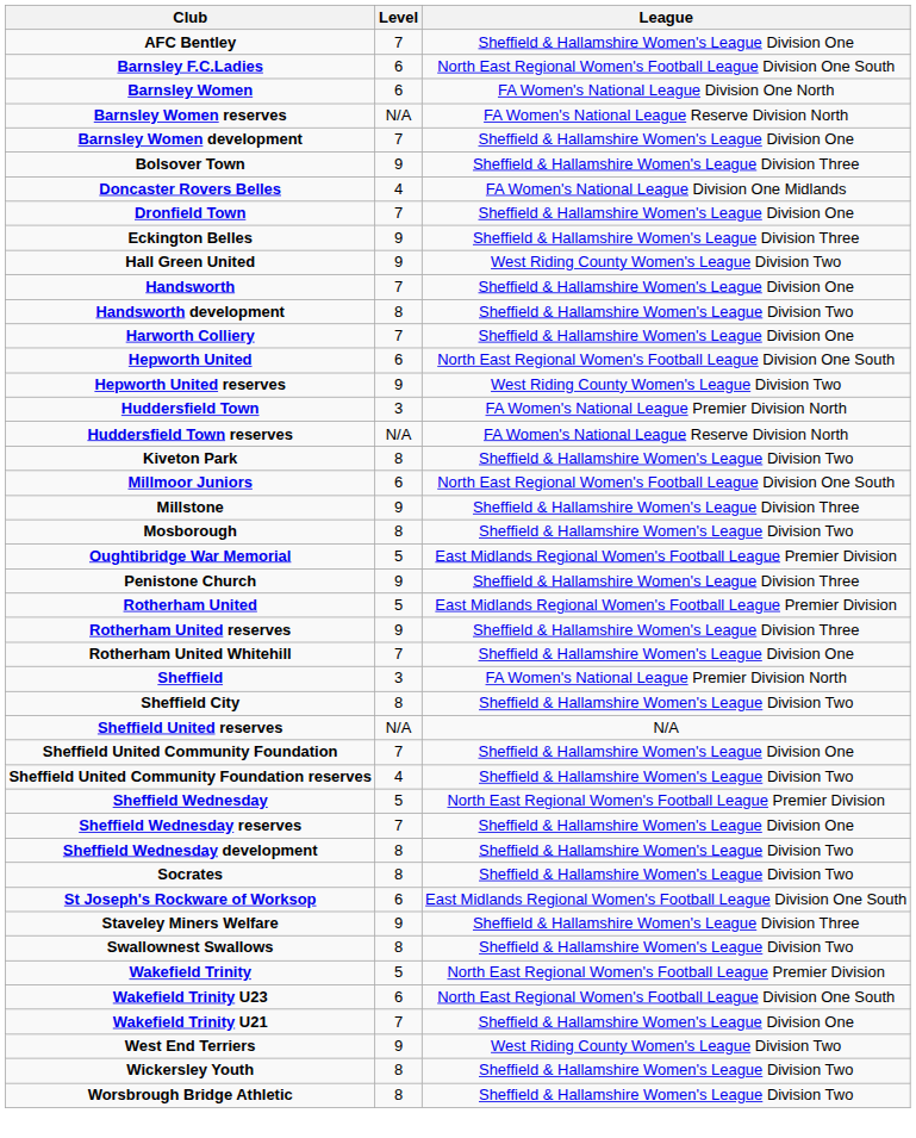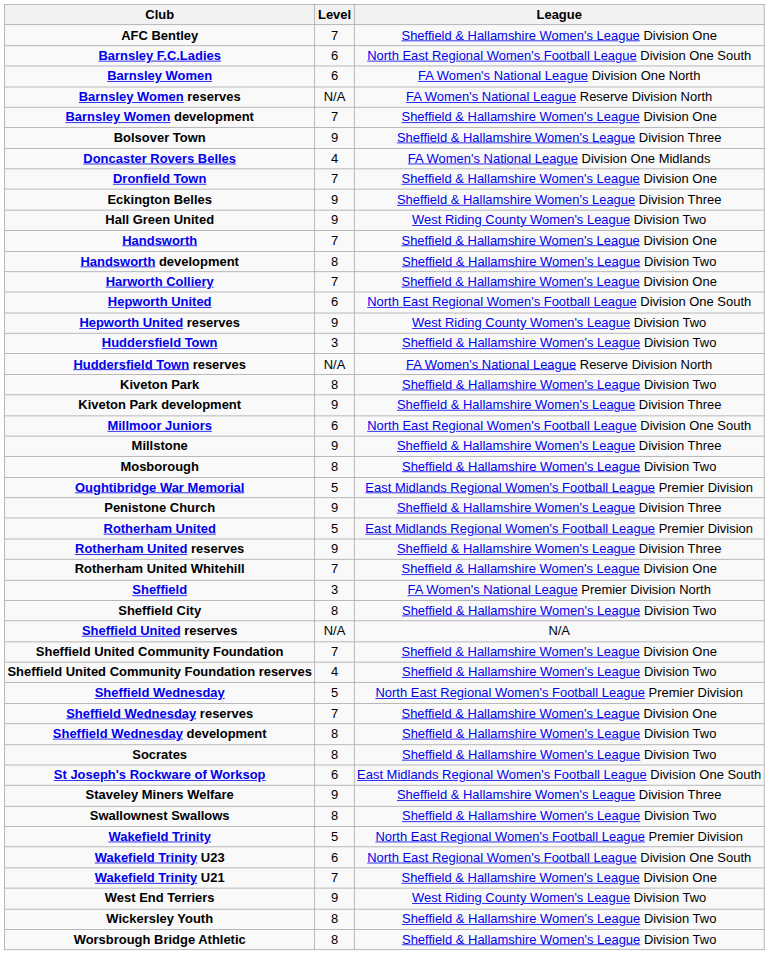Huddersfield Town | League: FA Women's National League Premier Division North -> Sheffield & Hallamshire Women's League Division Two
+ row: Kiveton Park development | 9 | Sheffield & Hallamshire Women's League Division Three
